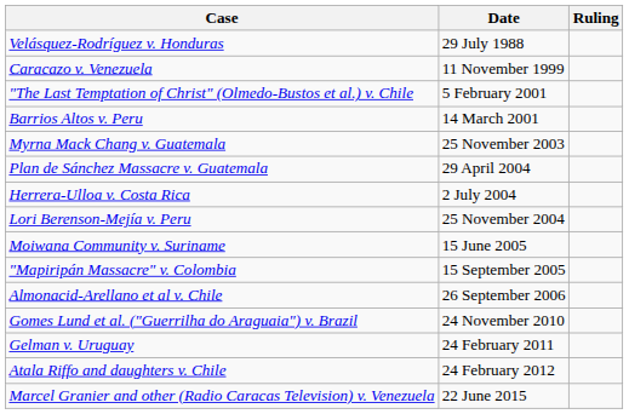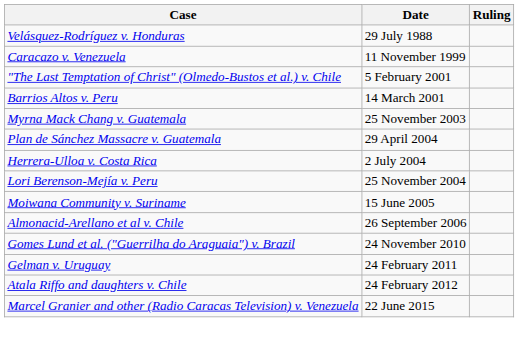- row: "Mapiripán Massacre" v. Colombia | 15 September 2005
